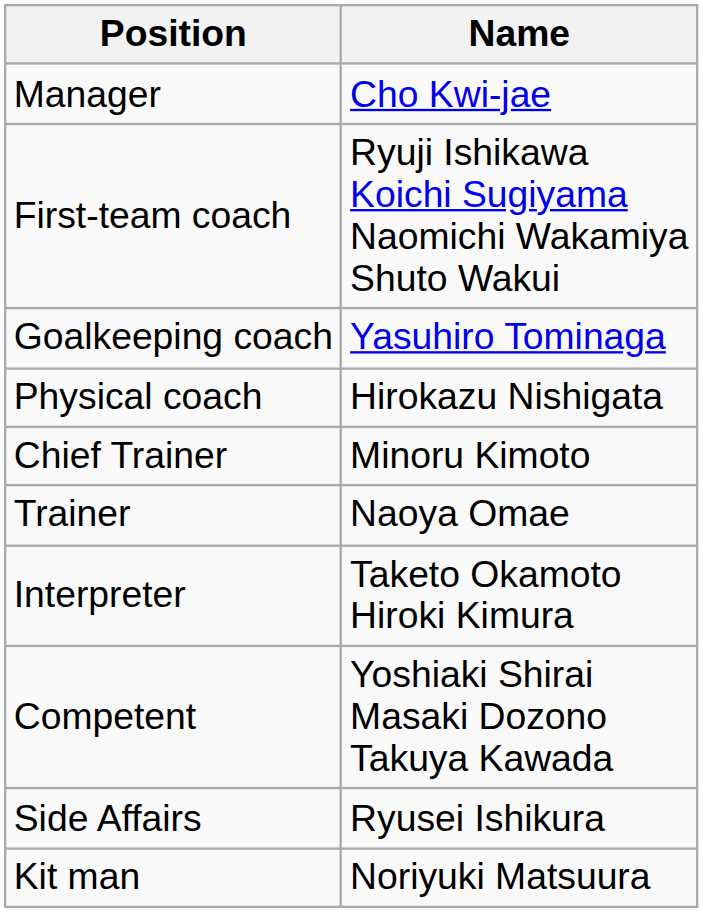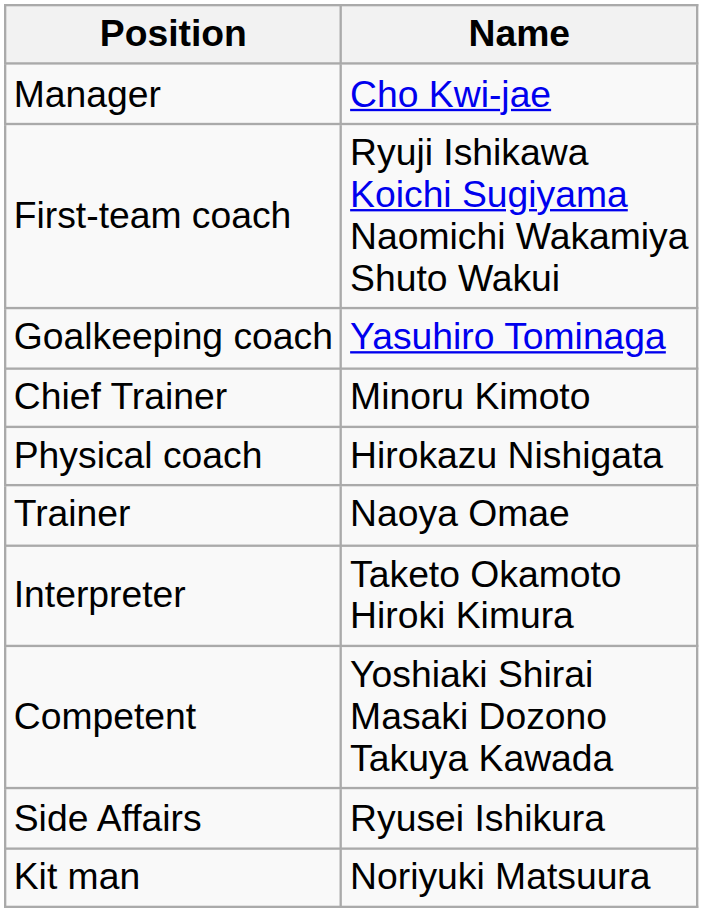rows swapped: Physical coach <-> Chief Trainer
